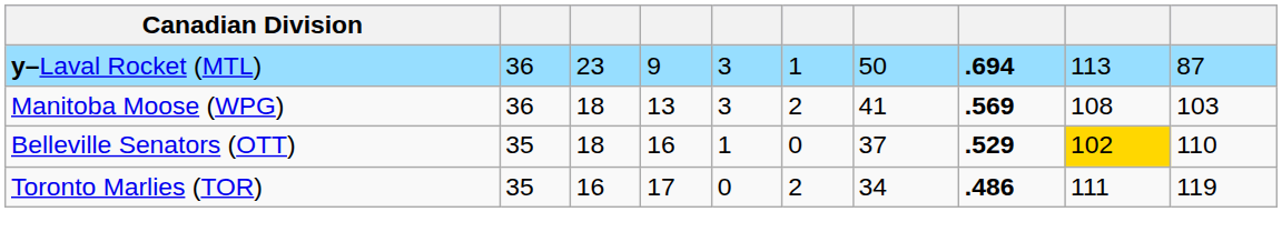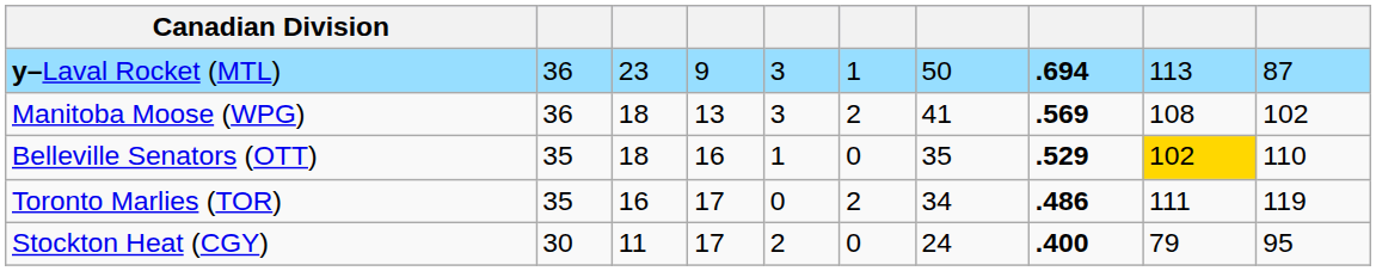Manitoba Moose (WPG) | column 10: 103 -> 102
Belleville Senators (OTT) | column 7: 37 -> 35
+ row: Stockton Heat (CGY) | 30 | 11 | 17 | 2 | 0 | 24 | .400 | 79 | 95
